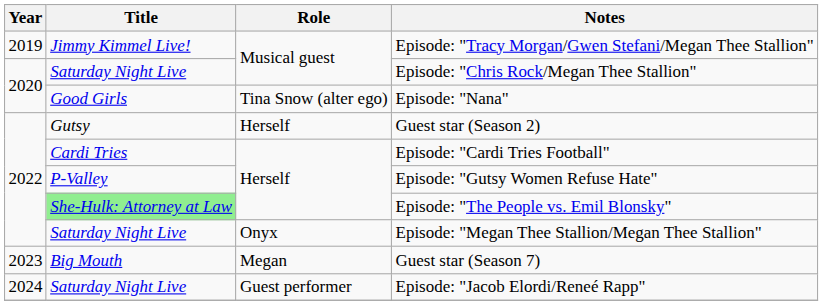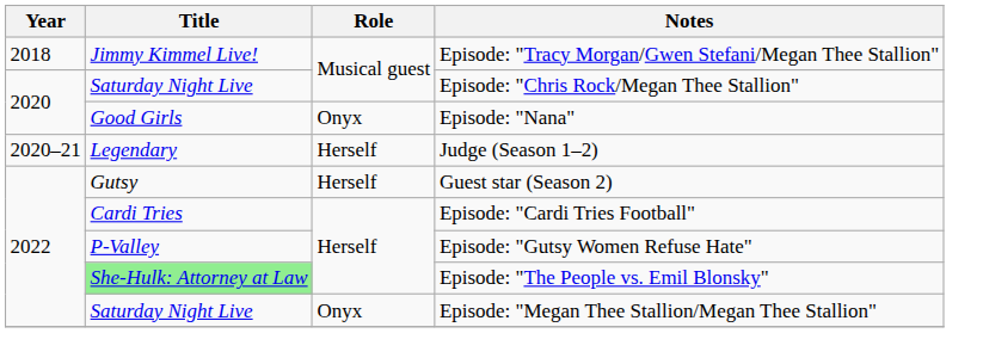Episode: "Tracy Morgan/Gwen Stefani/Megan Thee Stallion" | Year: 2019 -> 2018
Episode: "Nana" | Role: Tina Snow (alter ego) -> Onyx
+ row: 2020–21 | Legendary | Herself | Judge (Season 1–2)
- row: 2023 | Big Mouth | Megan | Guest star (Season 7)
- row: 2024 | Saturday Night Live | Guest performer | Episode: "Jacob Elordi/Reneé Rapp"
